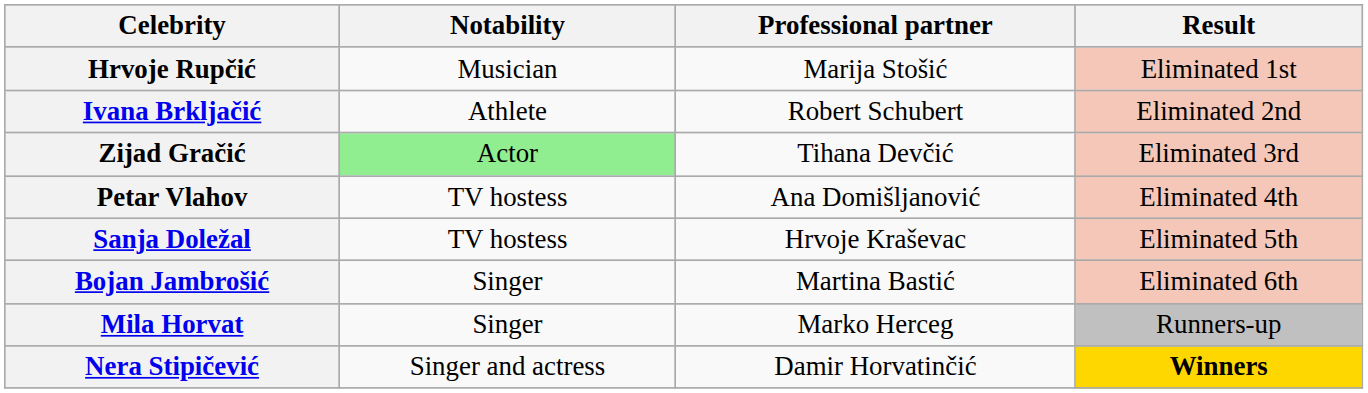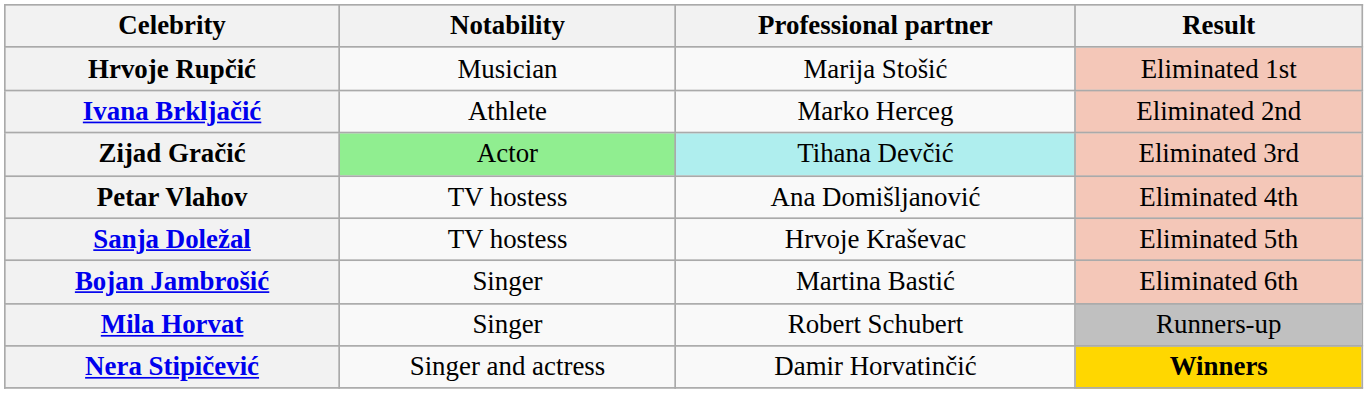Ivana Brkljačić | Professional partner: Robert Schubert -> Marko Herceg
Zijad Gračić | Professional partner: no background -> paleturquoise background
Mila Horvat | Professional partner: Marko Herceg -> Robert Schubert
